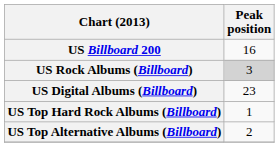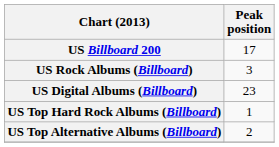US Billboard 200 | Peak position: 16 -> 17
US Rock Albums (Billboard) | Peak position: lightgrey background -> no background
